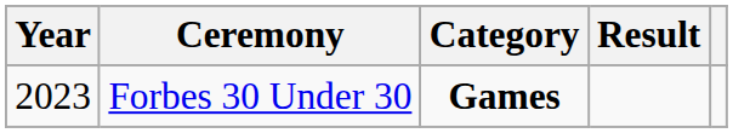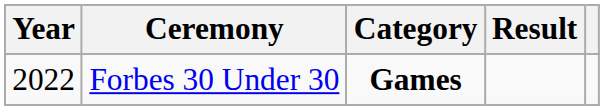Forbes 30 Under 30 | Year: 2023 -> 2022
